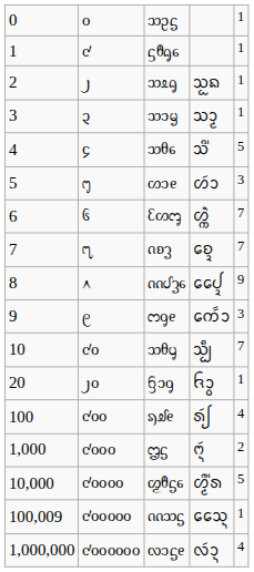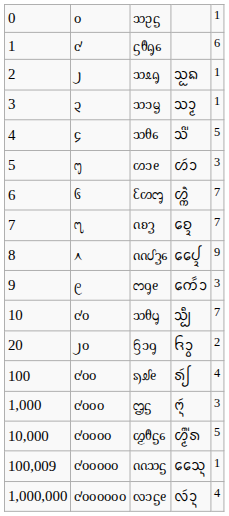ᦓᦹᧂᧈ | column 5: 1 -> 6
ᦌᦱᧁ | column 5: 1 -> 2
ᦗᧃ | column 5: 2 -> 3
